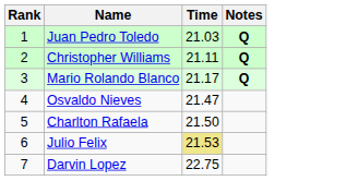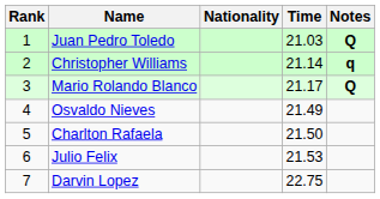+ column: Nationality
Christopher Williams | Time: 21.11 -> 21.14
Christopher Williams | Notes: Q -> q
Osvaldo Nieves | Time: 21.47 -> 21.49
Julio Felix | Time: khaki background -> no background
